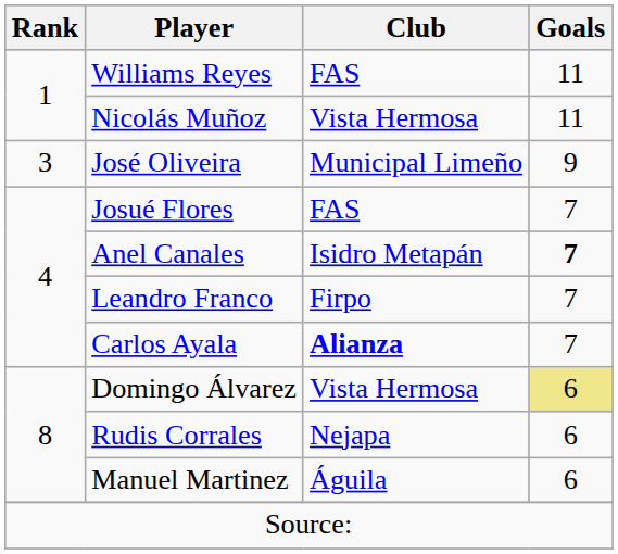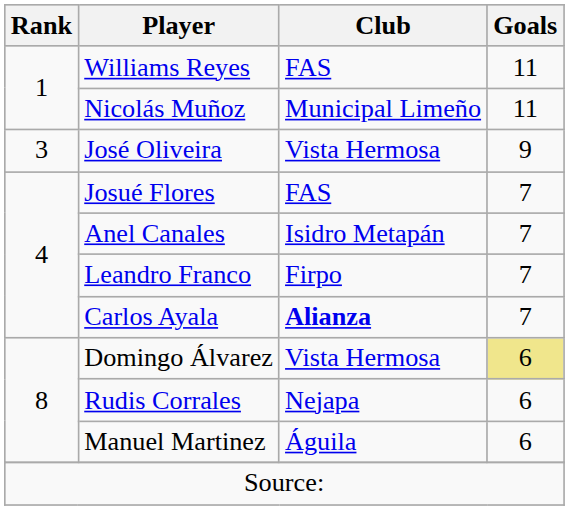Nicolás Muñoz | Club: Vista Hermosa -> Municipal Limeño
José Oliveira | Club: Municipal Limeño -> Vista Hermosa
Anel Canales | Goals: bold -> normal
